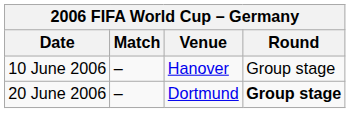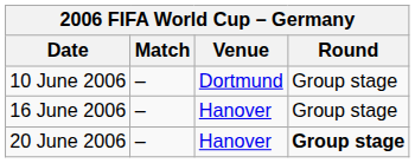10 June 2006 | Venue: Hanover -> Dortmund
+ row: 16 June 2006 | – | Hanover | Group stage
20 June 2006 | Venue: Dortmund -> Hanover
